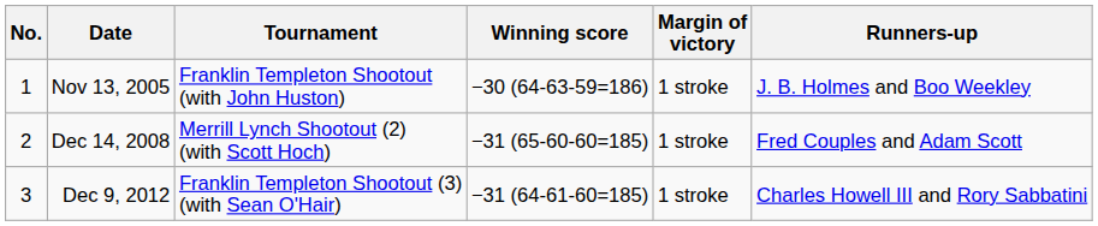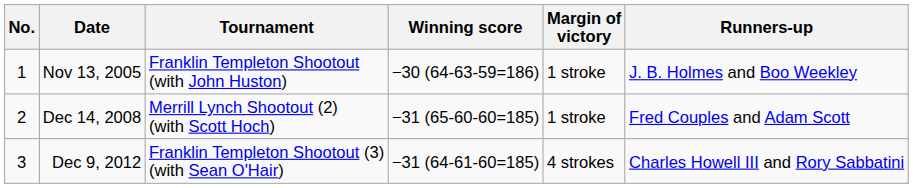Dec 9, 2012 | Margin of victory: 1 stroke -> 4 strokes
